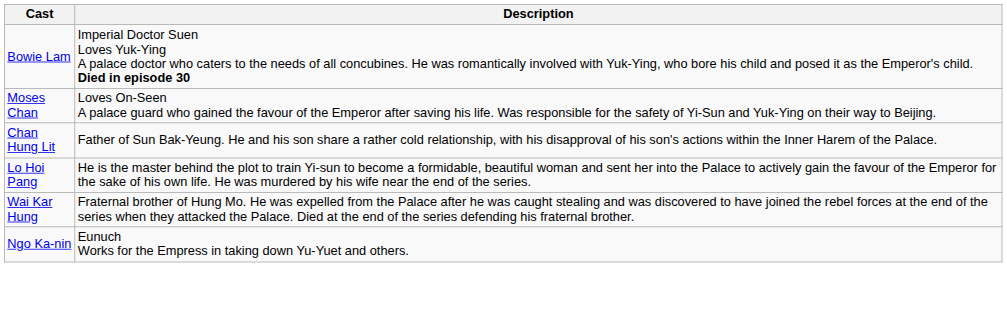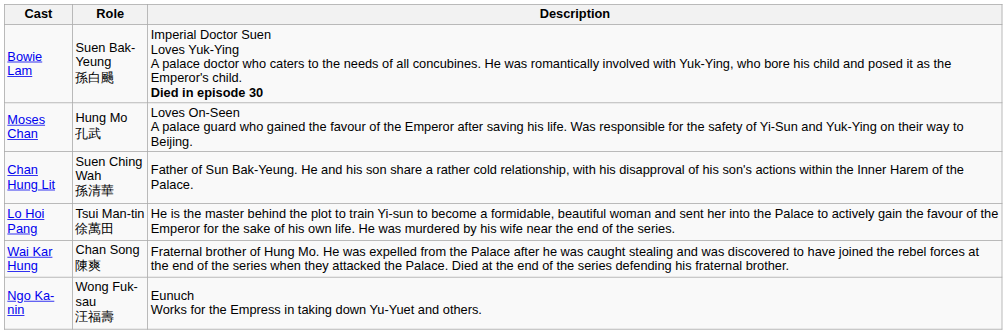+ column: Role | Suen Bak-Yeung 孫白颺 | Hung Mo 孔武 | Suen Ching Wah 孫清華 | Tsui Man-tin 徐萬田 | Chan Song 陳爽 | Wong Fuk-sau 汪福壽
